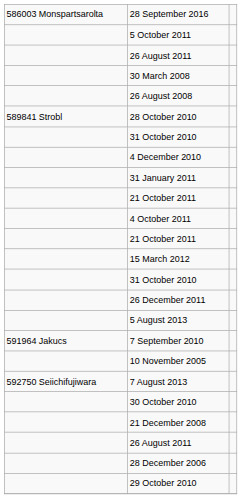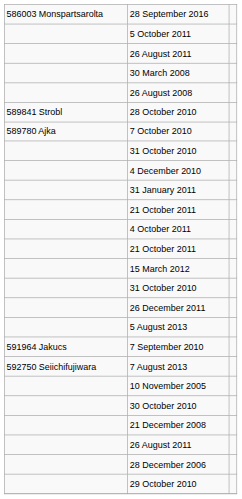+ row: 589780 Ajka | 7 October 2010
rows swapped: 10 November 2005 <-> 7 August 2013
